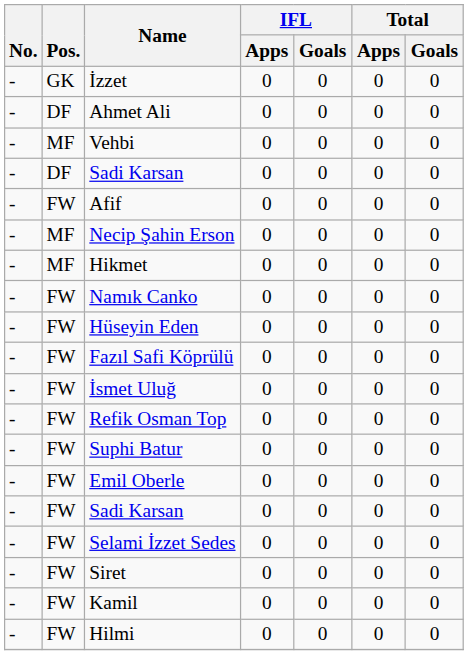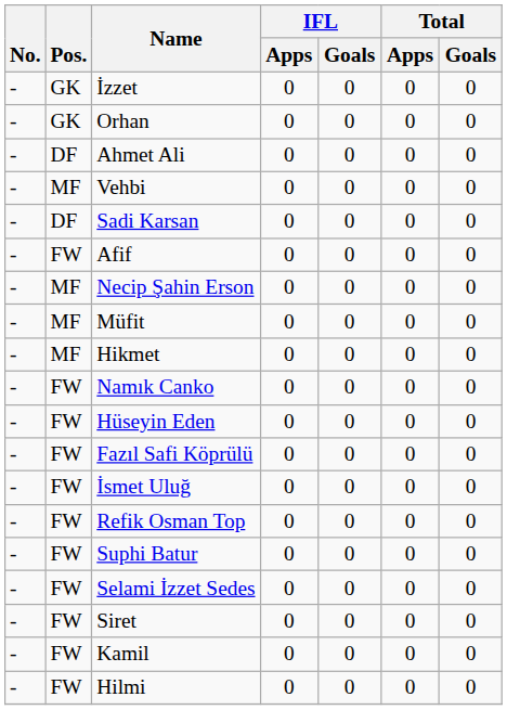+ row: - | GK | Orhan | 0 | 0 | 0 | 0
+ row: - | MF | Müfit | 0 | 0 | 0 | 0
- row: - | FW | Emil Oberle | 0 | 0 | 0 | 0
- row: - | FW | Sadi Karsan | 0 | 0 | 0 | 0
